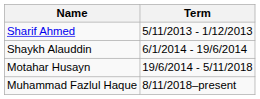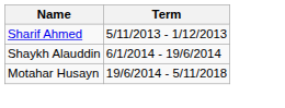- row: Muhammad Fazlul Haque | 8/11/2018–present
